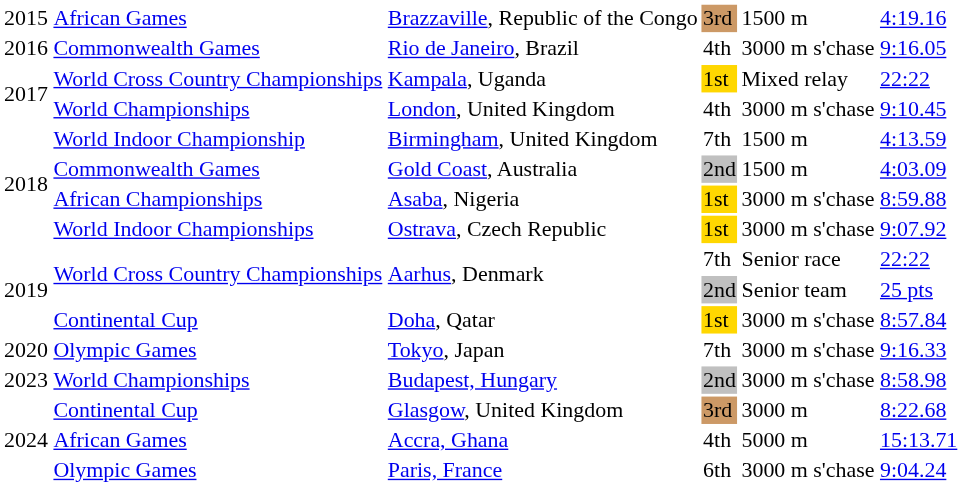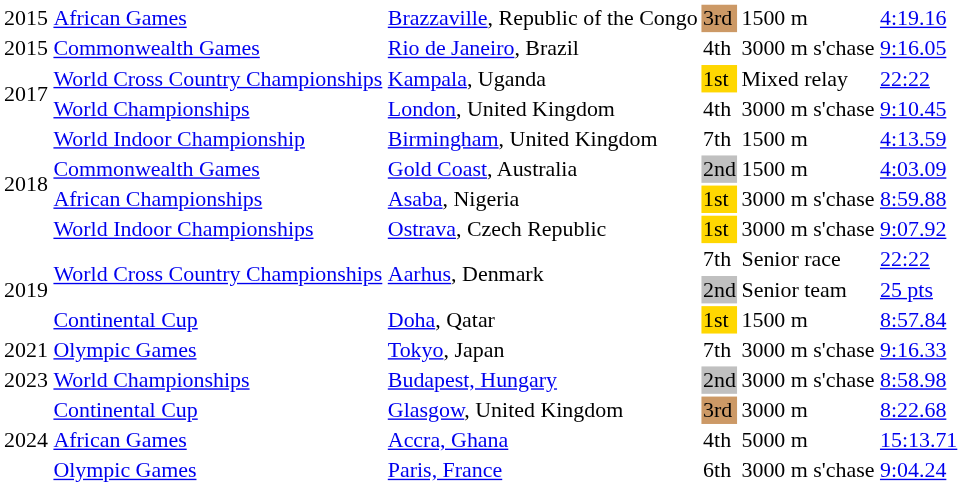Rio de Janeiro, Brazil | column 1: 2016 -> 2015
Doha, Qatar | column 5: 3000 m s'chase -> 1500 m
Tokyo, Japan | column 1: 2020 -> 2021
